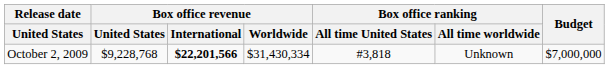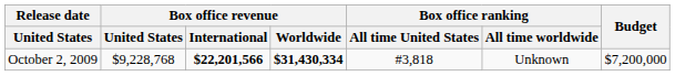October 2, 2009 | Box office revenue / Worldwide: normal -> bold
October 2, 2009 | Budget: $7,000,000 -> $7,200,000
